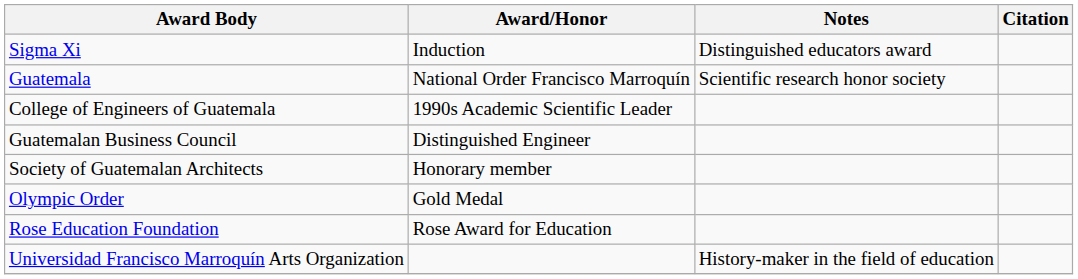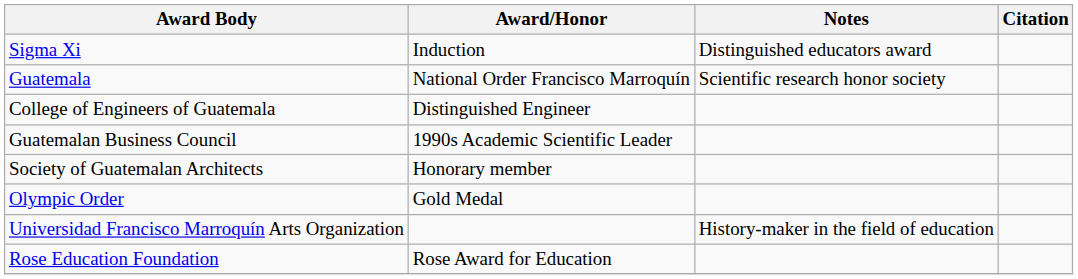College of Engineers of Guatemala | Award/Honor: 1990s Academic Scientific Leader -> Distinguished Engineer
Guatemalan Business Council | Award/Honor: Distinguished Engineer -> 1990s Academic Scientific Leader
rows swapped: Universidad Francisco Marroquín Arts Organization <-> Rose Education Foundation
